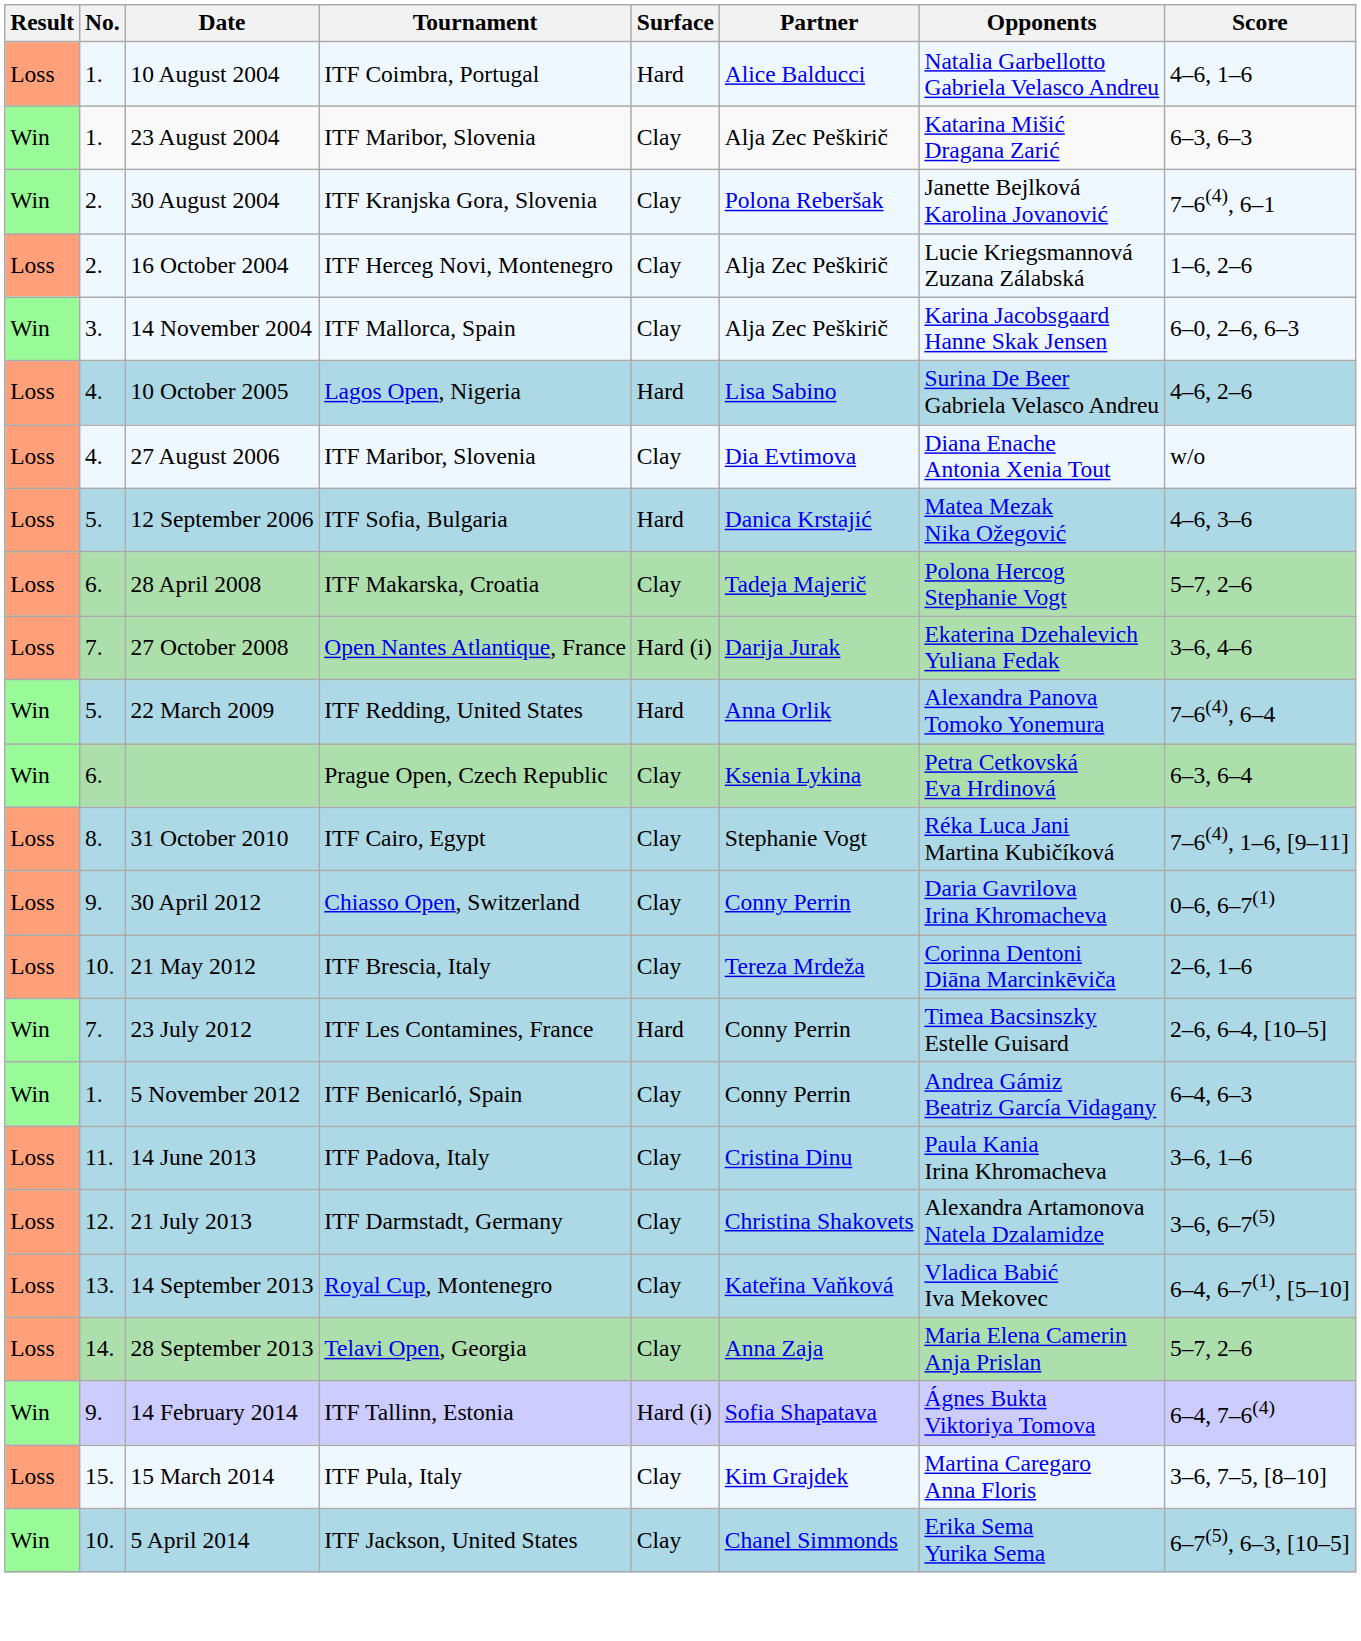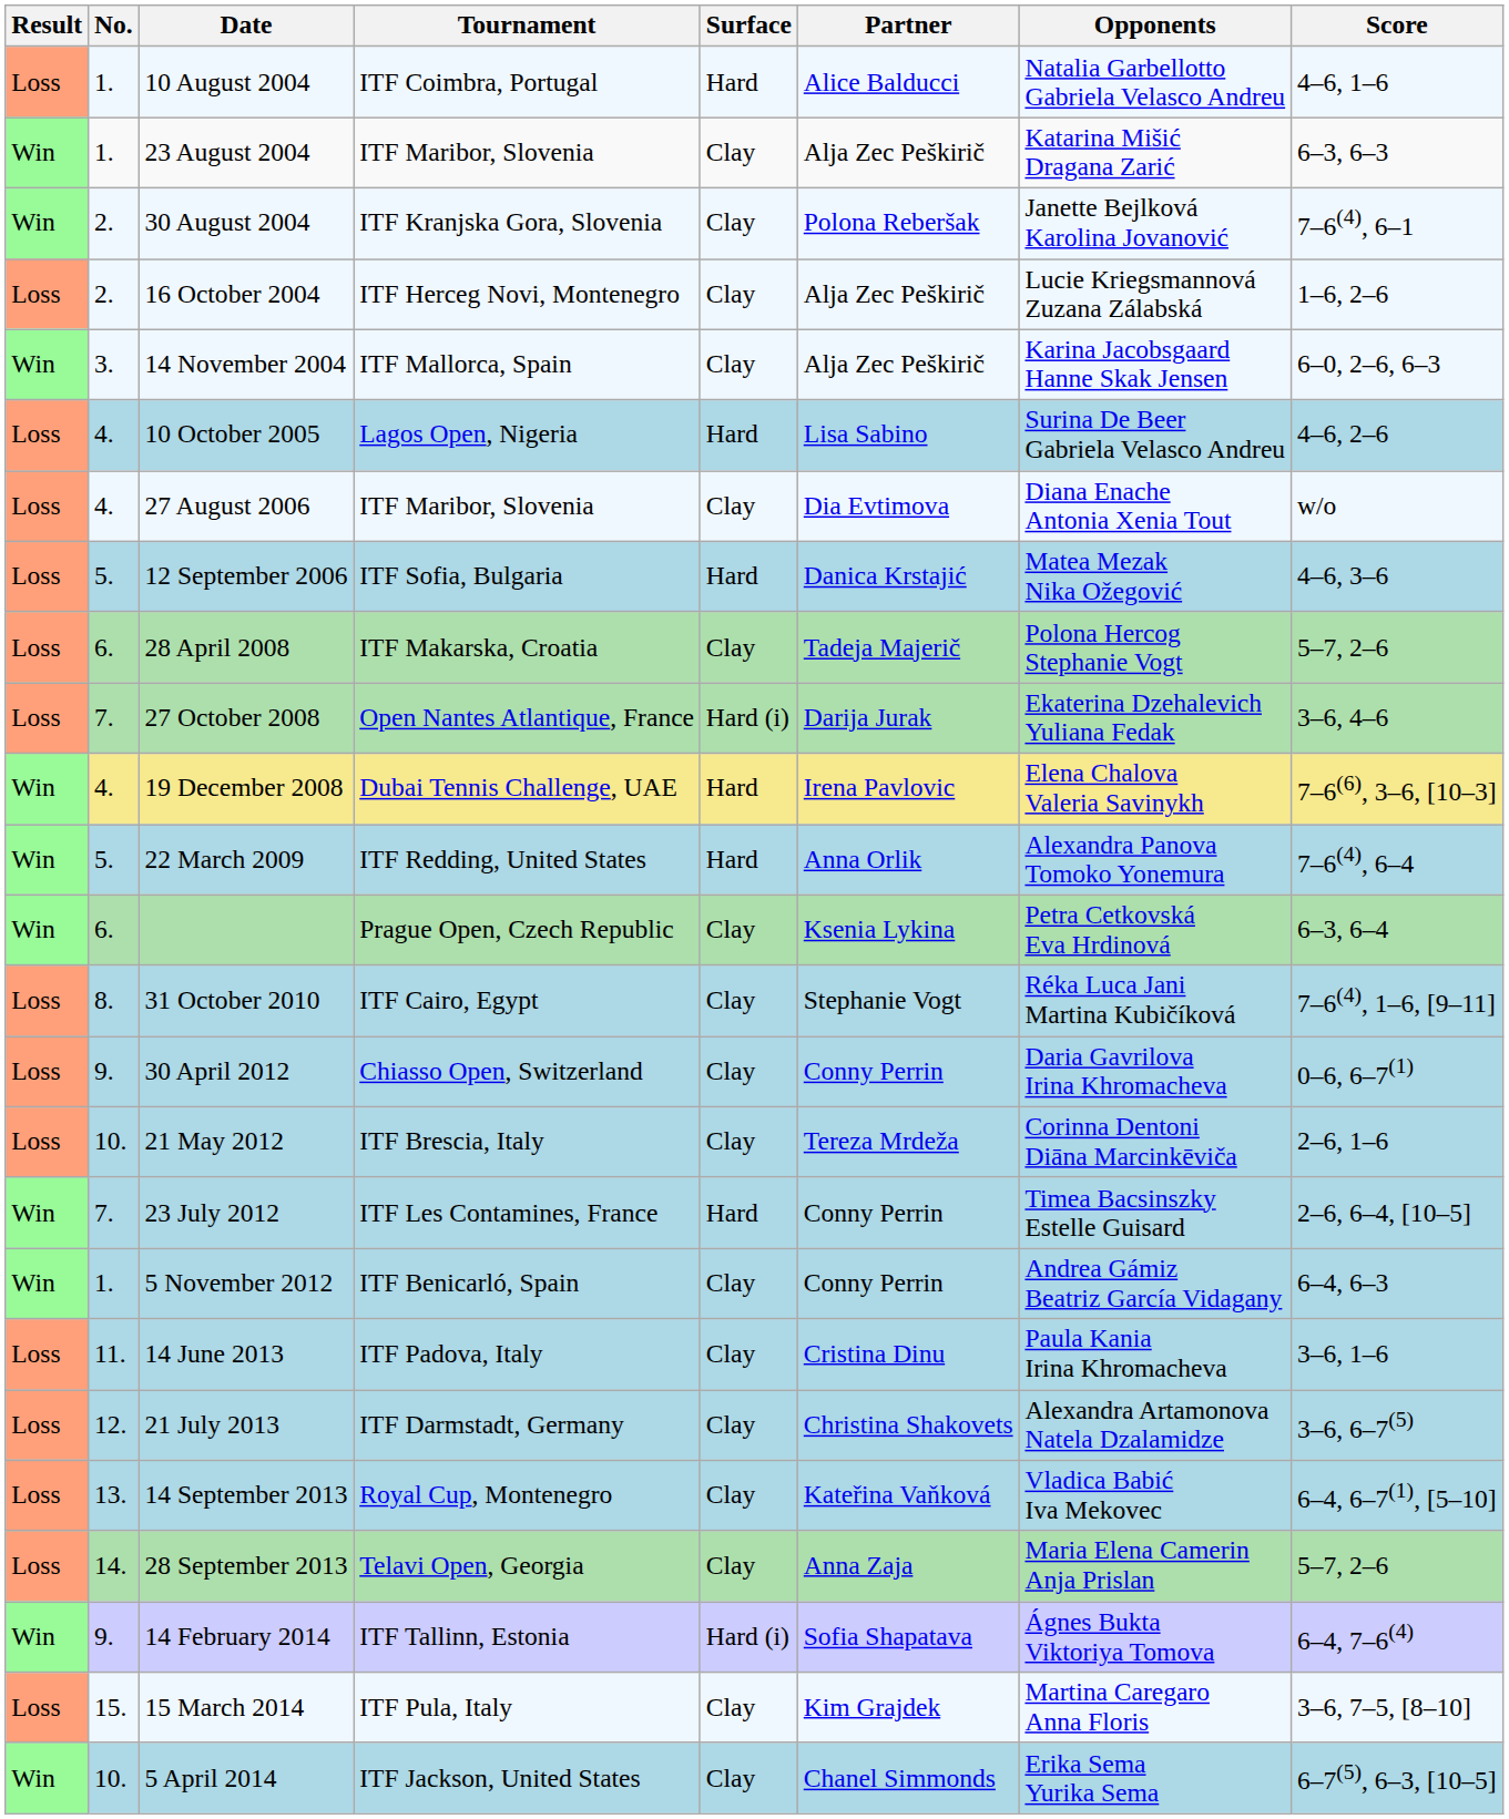+ row: Win | 4. | 19 December 2008 | Dubai Tennis Challenge, UAE | Hard | Irena Pavlovic | Elena Chalova Valeria Savinykh | 7–6(6), 3–6, [10–3]
